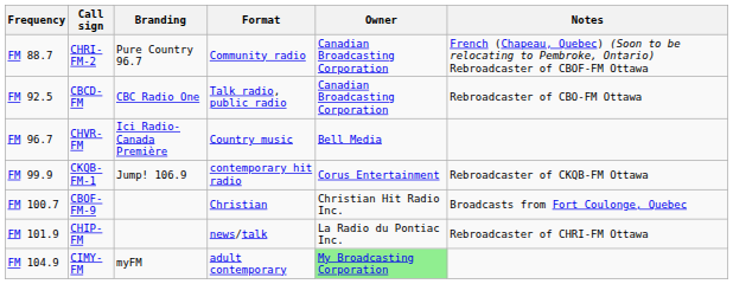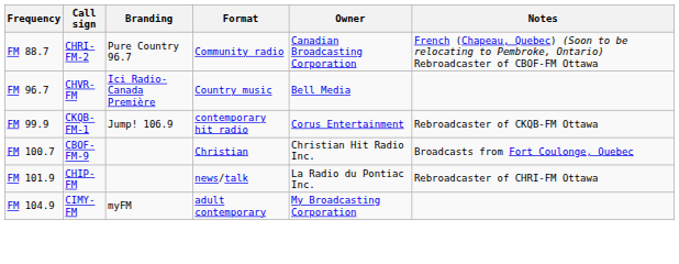- row: FM 92.5 | CBCD-FM | CBC Radio One | Talk radio, public radio | Canadian Broadcasting Corporation | Rebroadcaster of CBO-FM Ottawa
FM 104.9 | Owner: lightgreen background -> no background
